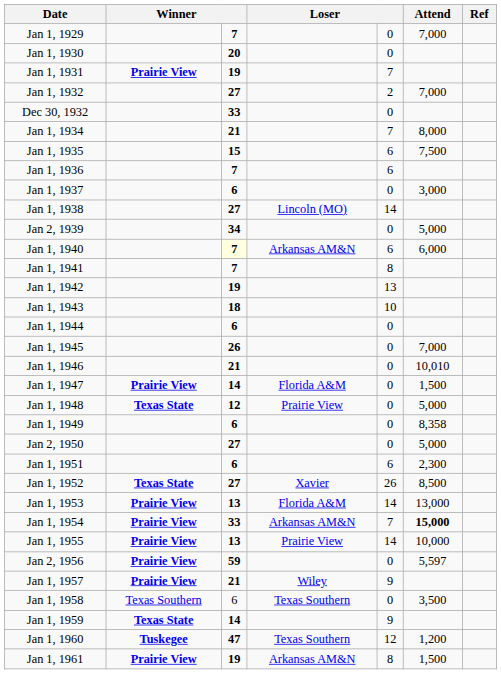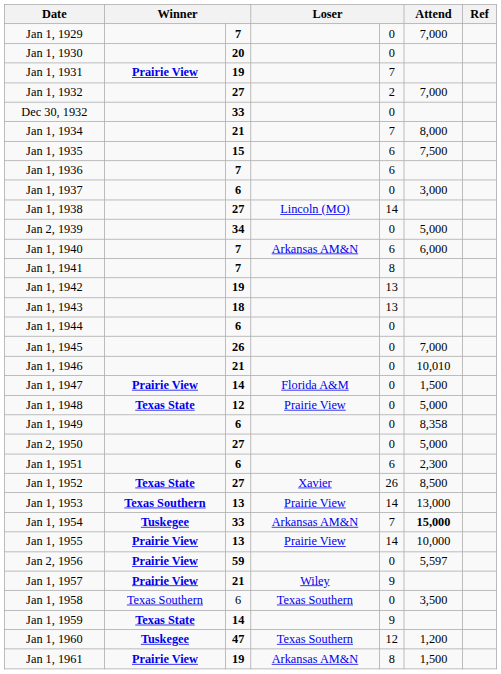Jan 1, 1940 | column 3: lightyellow background -> no background
Jan 1, 1943 | column 5: 10 -> 13
Jan 1, 1953 | column 2: Prairie View -> Texas Southern
Jan 1, 1953 | column 4: Florida A&M -> Prairie View
Jan 1, 1954 | column 2: Prairie View -> Tuskegee
